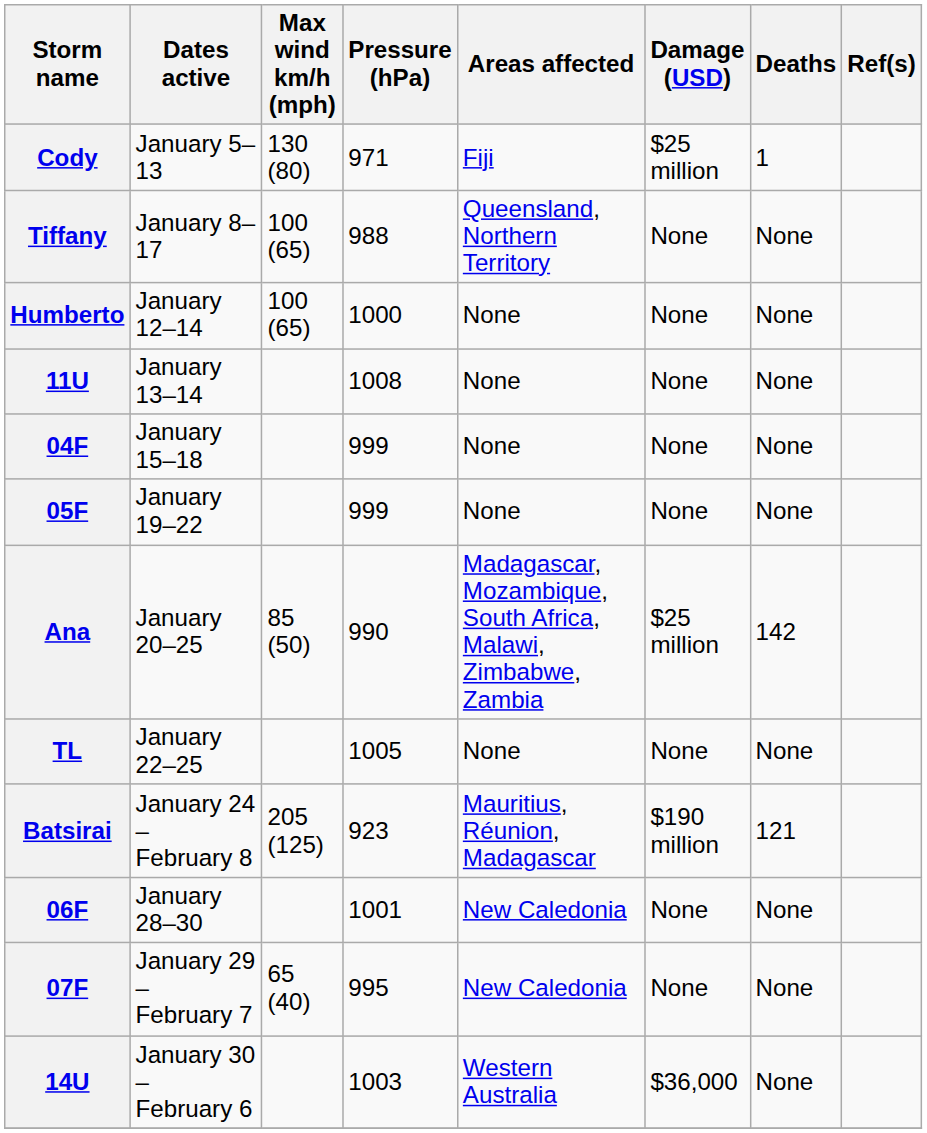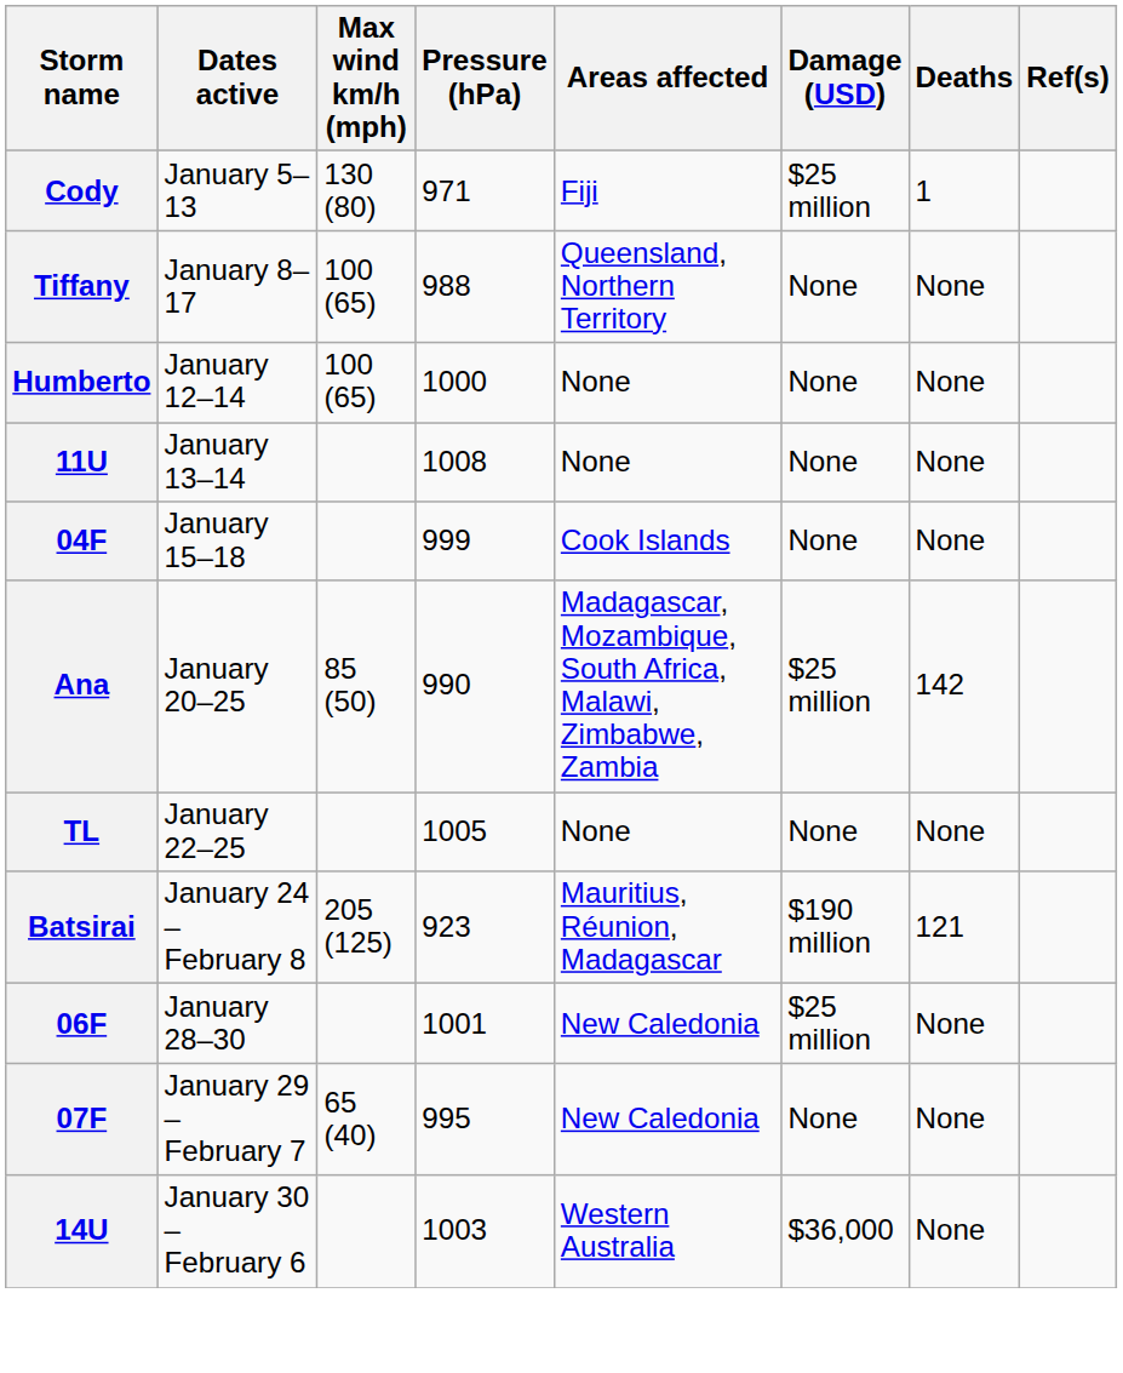04F | Areas affected: None -> Cook Islands
- row: 05F | January 19–22 | 999 | None | None | None
06F | Damage (USD): None -> $25 million
